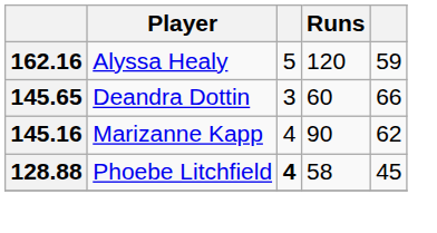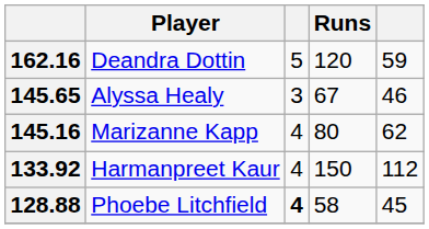162.16 | Player: Alyssa Healy -> Deandra Dottin
145.65 | Player: Deandra Dottin -> Alyssa Healy
145.65 | Runs: 60 -> 67
145.65 | column 5: 66 -> 46
145.16 | Runs: 90 -> 80
+ row: 133.92 | Harmanpreet Kaur | 4 | 150 | 112
